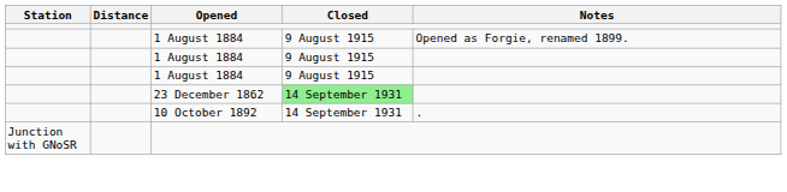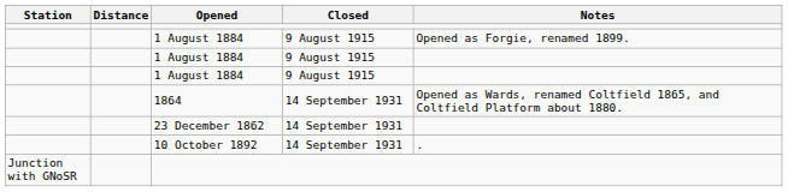+ row: 1864 | 14 September 1931 | Opened as Wards, renamed Coltfield 1865, and Coltfield Platform about 1880.
23 December 1862 | Closed: lightgreen background -> no background
